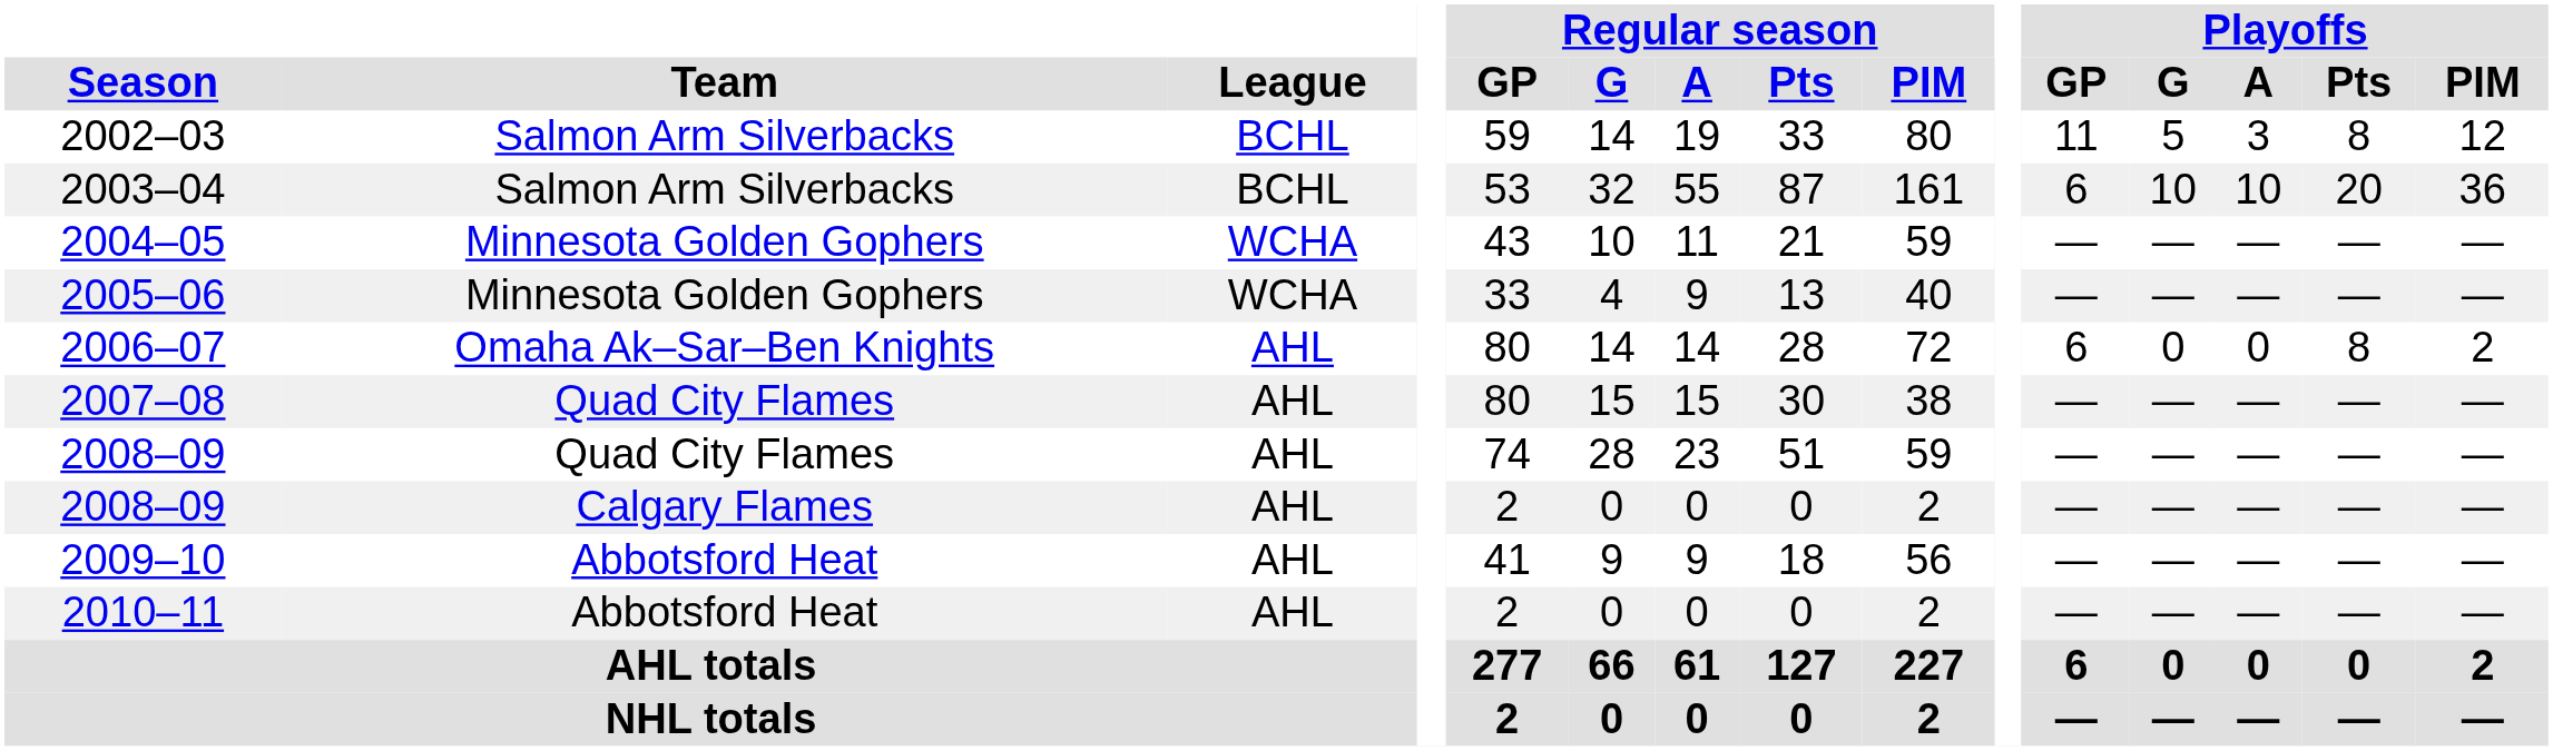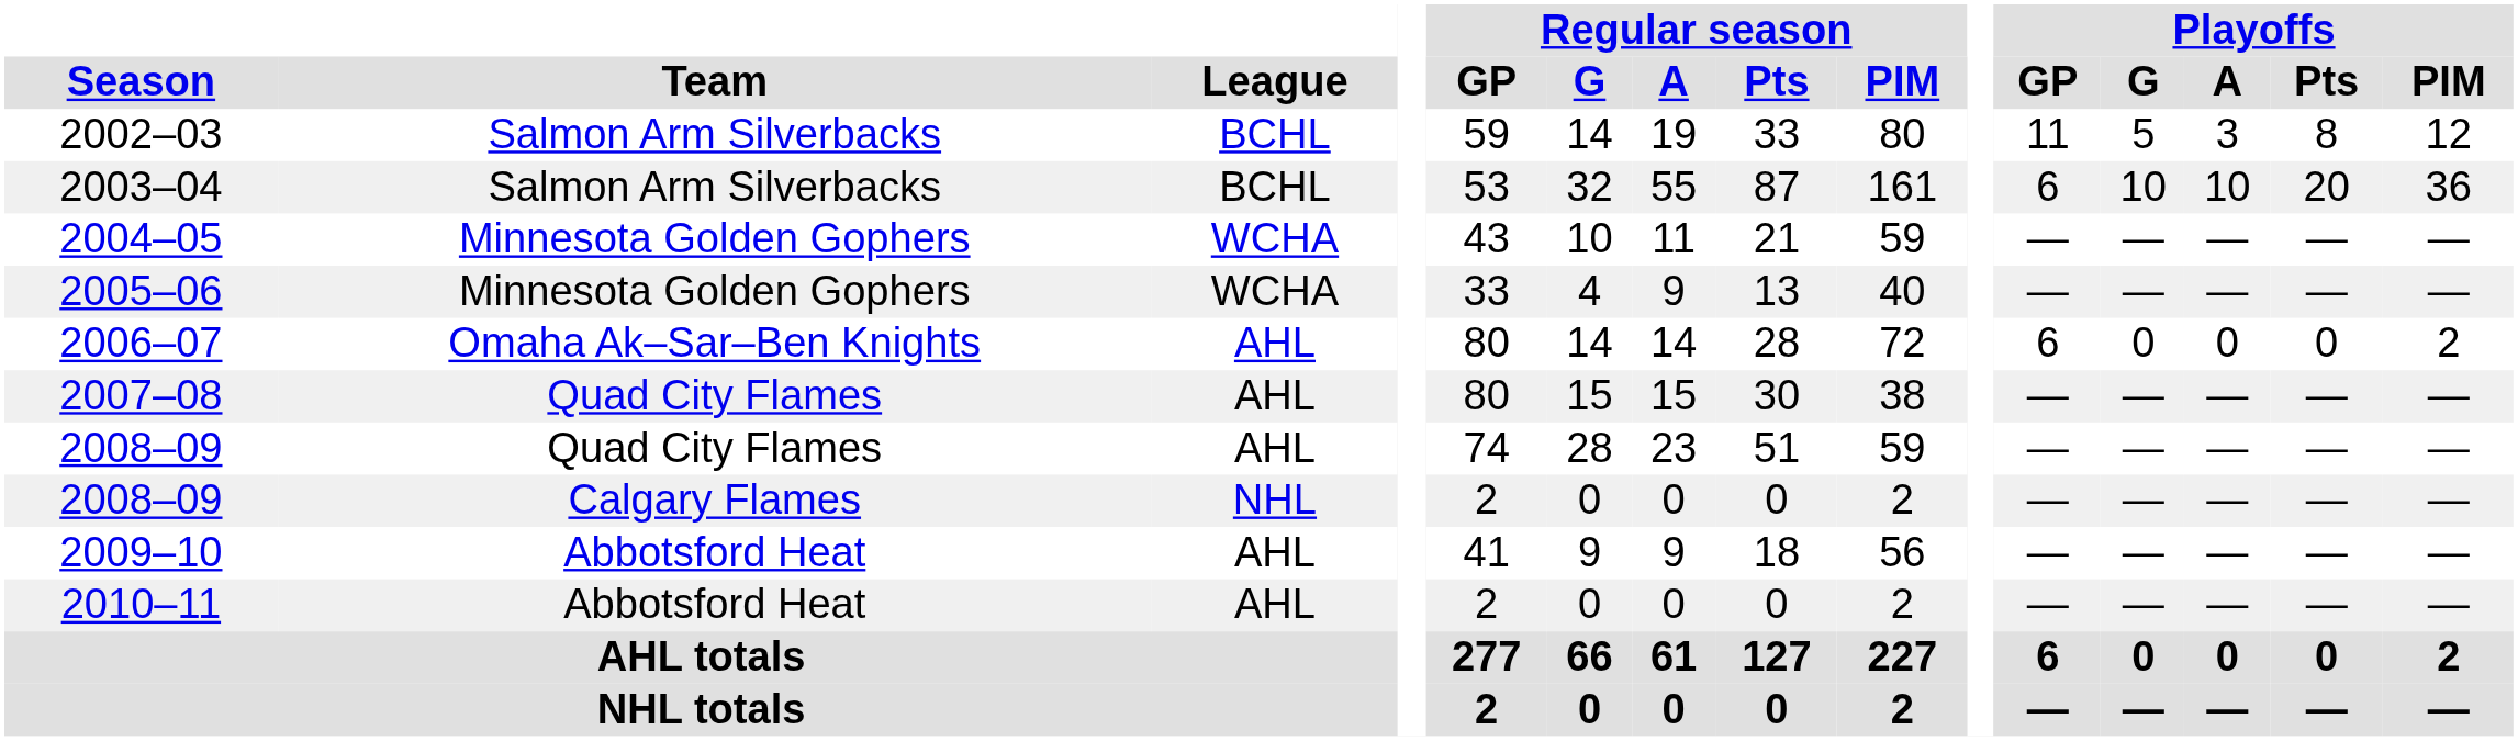2006–07 | Playoffs / Pts: 8 -> 0
2008–09 / Calgary Flames | League: AHL -> NHL
